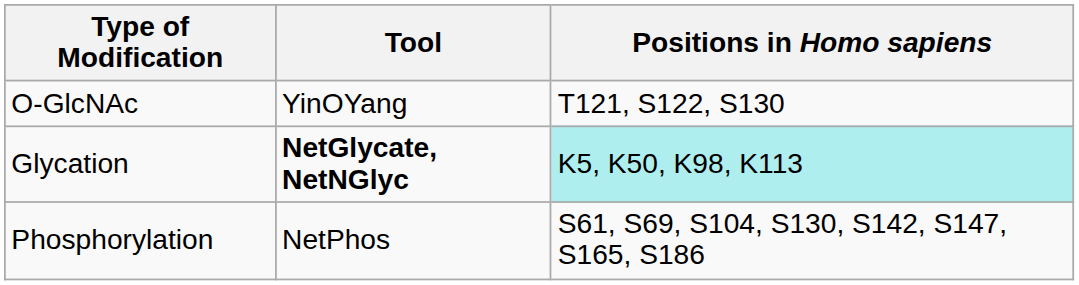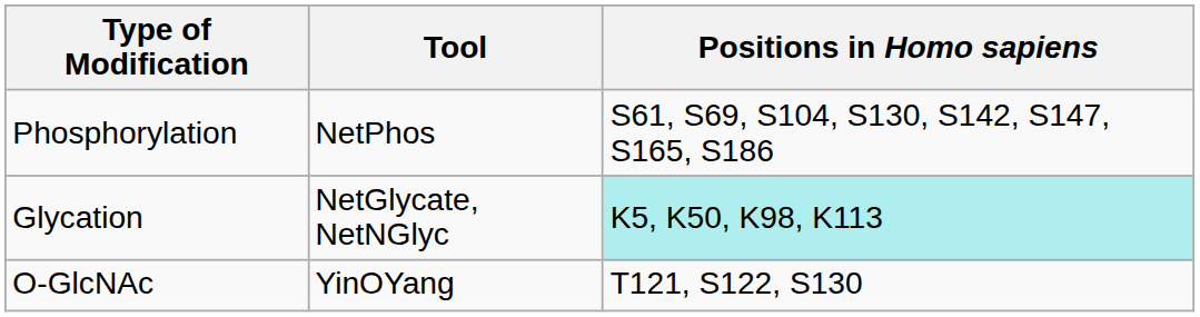rows swapped: Phosphorylation <-> O-GlcNAc
Glycation | Tool: bold -> normal
